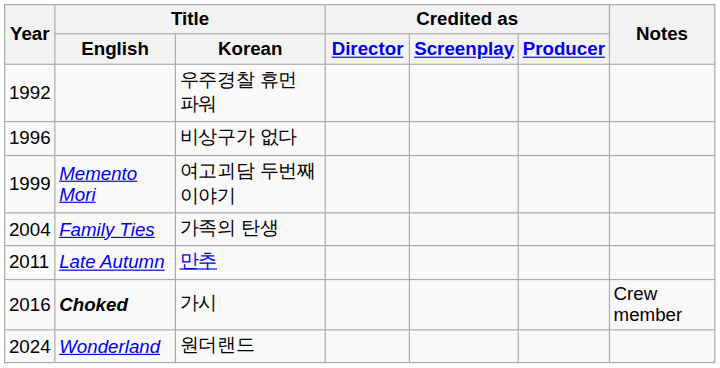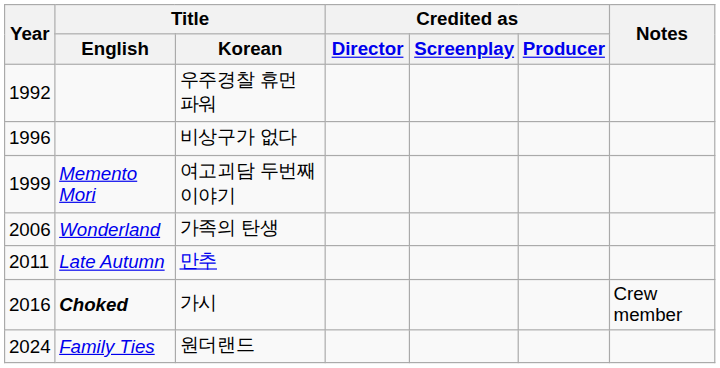가족의 탄생 | Year: 2004 -> 2006
가족의 탄생 | Title / English: Family Ties -> Wonderland
원더랜드 | Title / English: Wonderland -> Family Ties
